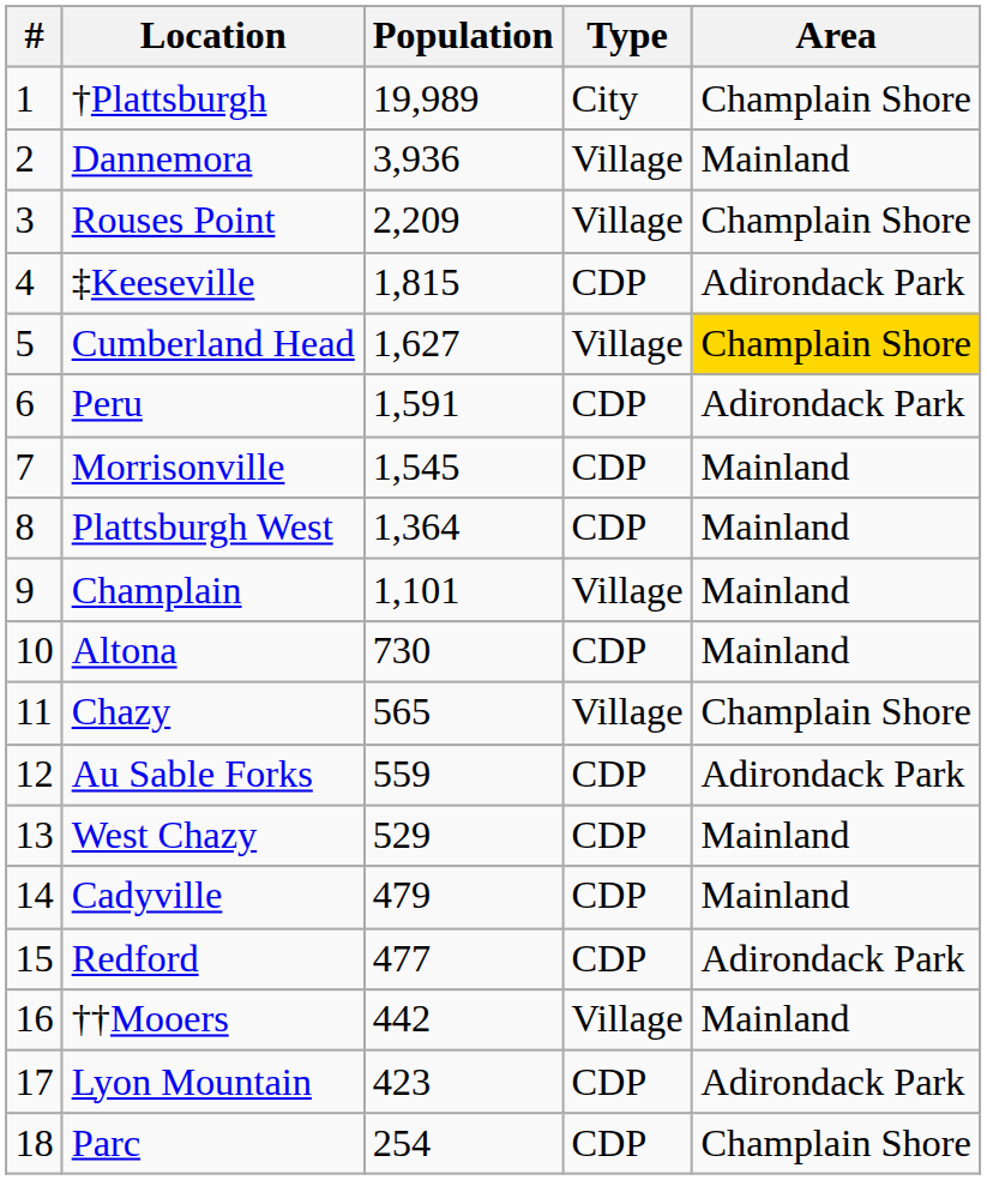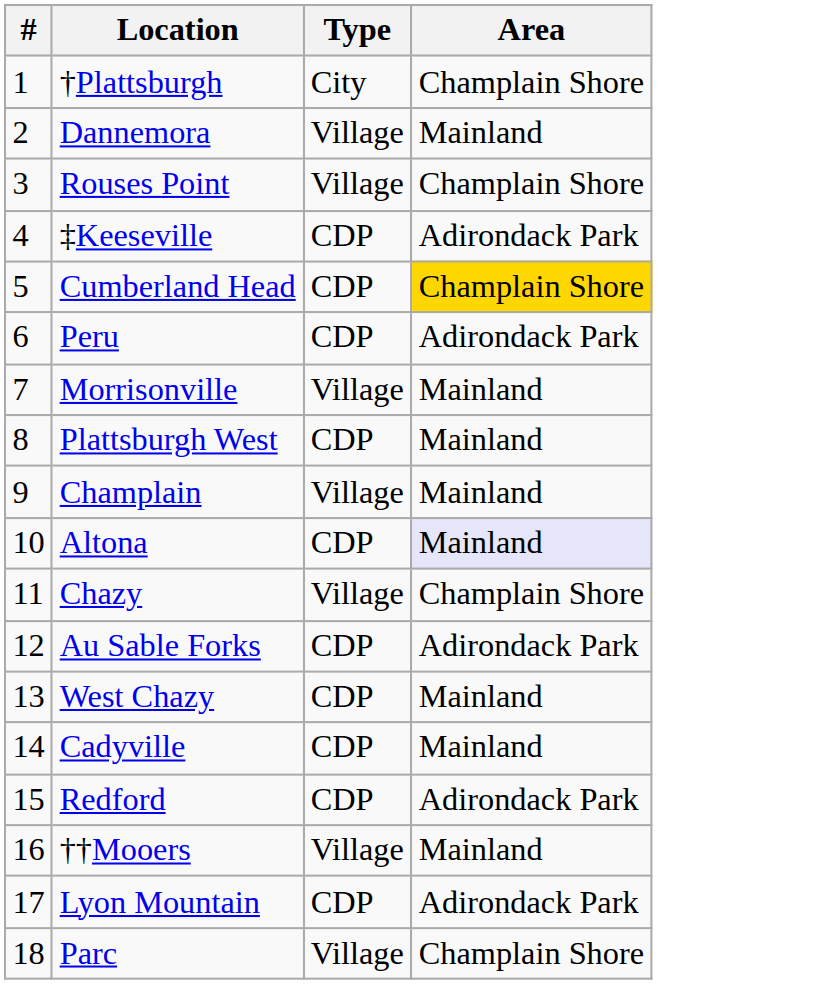- column: Population | 19,989 | 3,936 | 2,209 | 1,815 | 1,627 | 1,591 | 1,545 | 1,364 | 1,101 | 730 | 565 | 559 | 529 | 479 | 477 | 442 | 423 | 254
Cumberland Head | Type: Village -> CDP
Morrisonville | Type: CDP -> Village
Altona | Area: no background -> lavender background
Parc | Type: CDP -> Village
